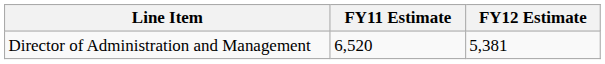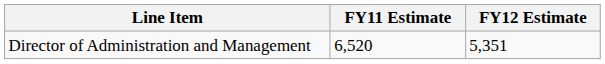Director of Administration and Management | FY12 Estimate: 5,381 -> 5,351
